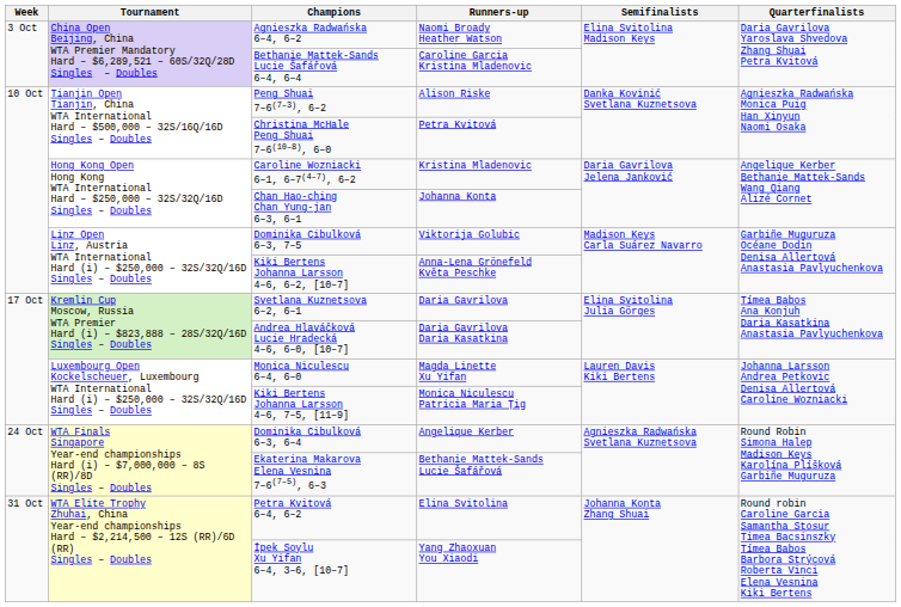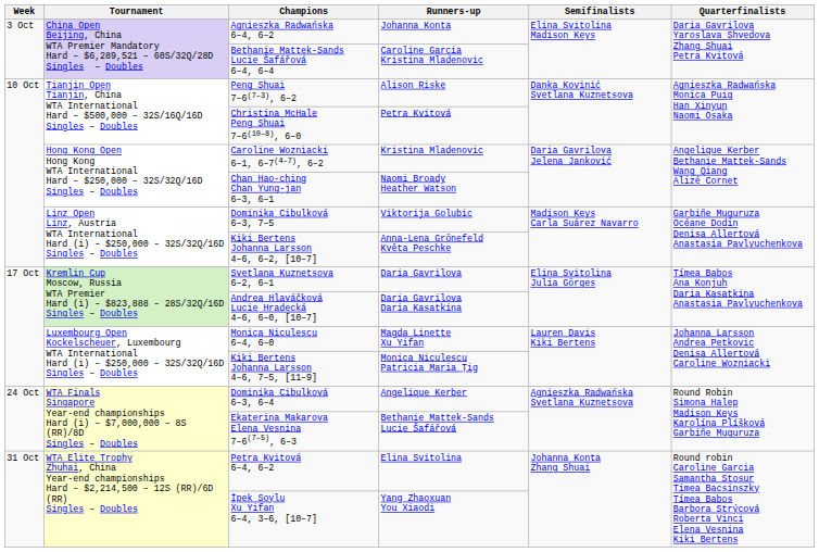Agnieszka Radwańska 6–4, 6–2 | Runners-up: Naomi Broady Heather Watson -> Johanna Konta
Chan Hao-ching Chan Yung-jan 6–3, 6–1 | Runners-up: Johanna Konta -> Naomi Broady Heather Watson
